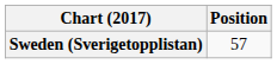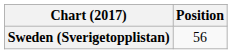Sweden (Sverigetopplistan) | Position: 57 -> 56
